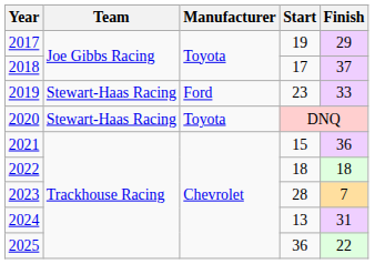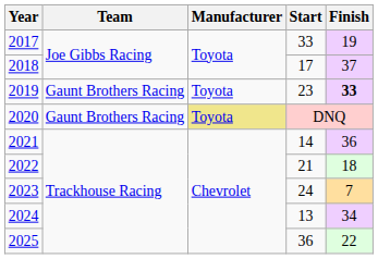2017 | Start: 19 -> 33
2017 | Finish: 29 -> 19
2019 | Team: Stewart-Haas Racing -> Gaunt Brothers Racing
2019 | Manufacturer: Ford -> Toyota
2019 | Finish: normal -> bold
2020 | Team: Stewart-Haas Racing -> Gaunt Brothers Racing
2020 | Manufacturer: no background -> khaki background
2021 | Start: 15 -> 14
2022 | Start: 18 -> 21
2023 | Start: 28 -> 24
2024 | Finish: 31 -> 34
